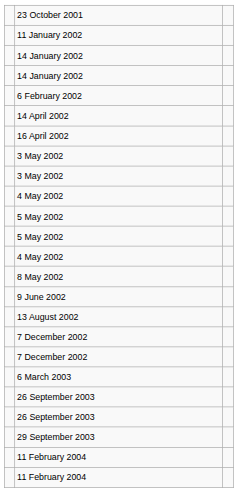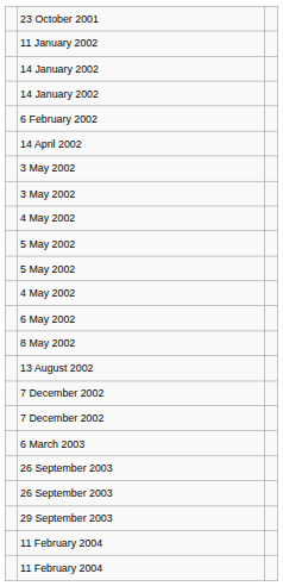- row: 16 April 2002
+ row: 6 May 2002
- row: 9 June 2002
